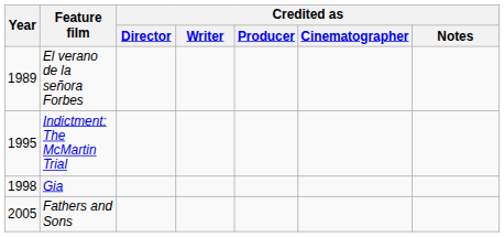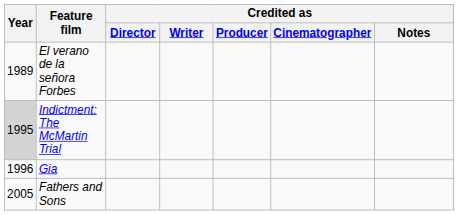Indictment: The McMartin Trial | Year: no background -> lightgrey background
Gia | Year: 1998 -> 1996
